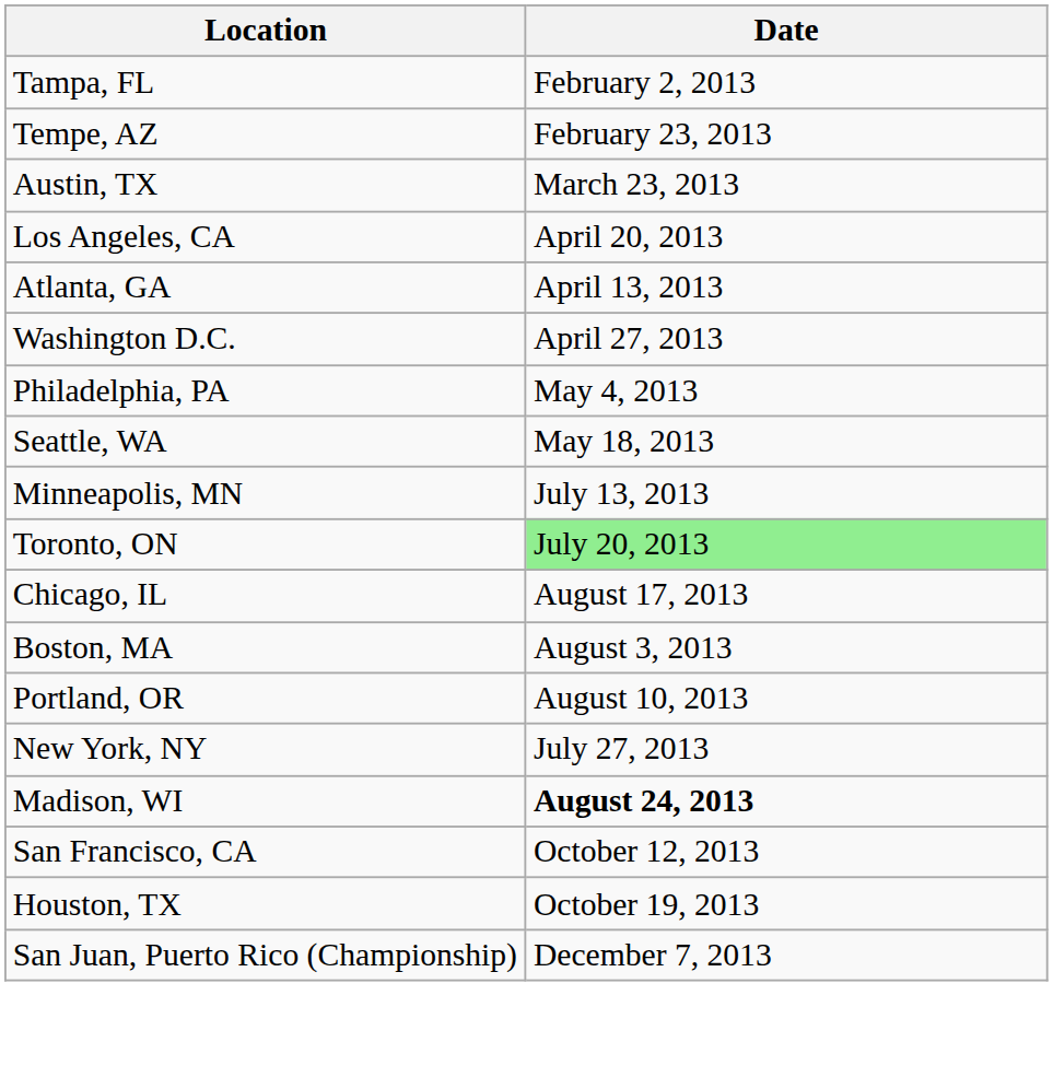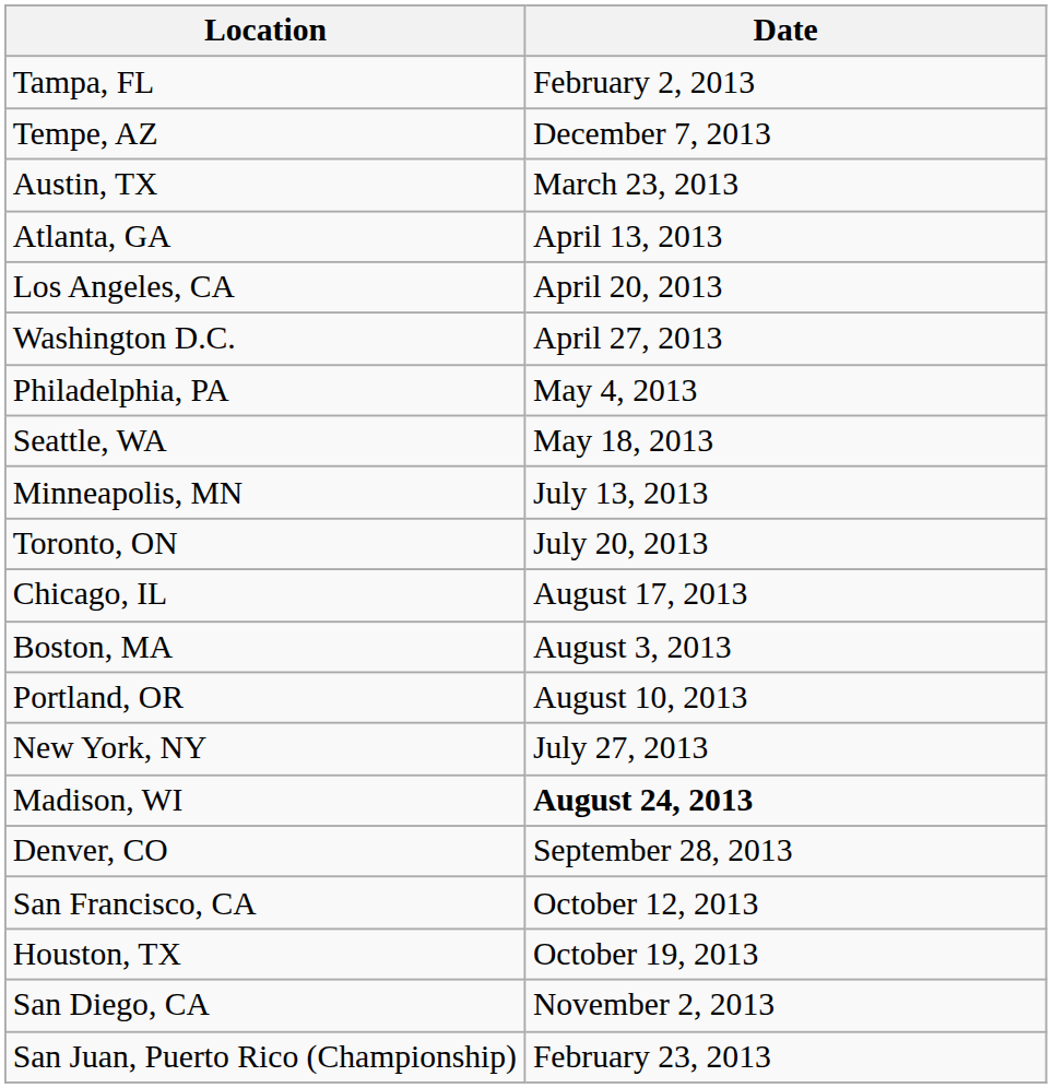Tempe, AZ | Date: February 23, 2013 -> December 7, 2013
rows swapped: Atlanta, GA <-> Los Angeles, CA
Toronto, ON | Date: lightgreen background -> no background
+ row: Denver, CO | September 28, 2013
+ row: San Diego, CA | November 2, 2013
San Juan, Puerto Rico (Championship) | Date: December 7, 2013 -> February 23, 2013
